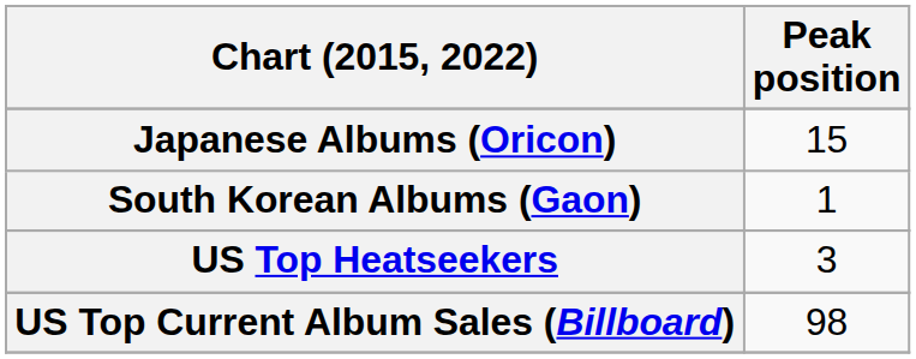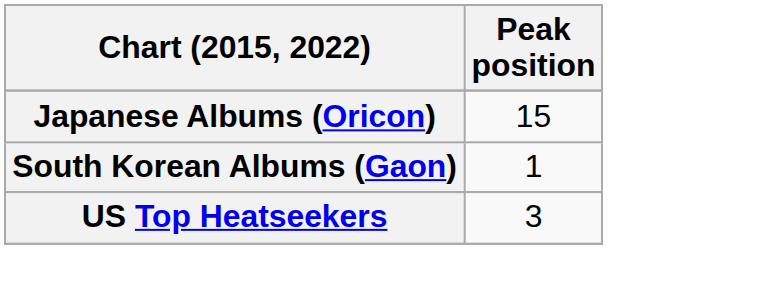- row: US Top Current Album Sales (Billboard) | 98
